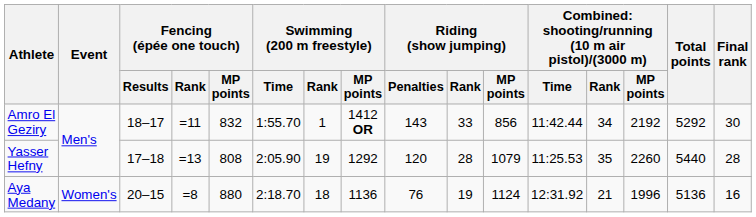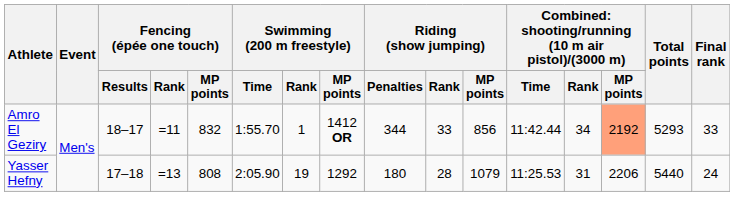Amro El Geziry | Riding (show jumping) / Penalties: 143 -> 344
Amro El Geziry | column 14: no background -> lightsalmon background
Amro El Geziry | Total points: 5292 -> 5293
Amro El Geziry | Final rank: 30 -> 33
Yasser Hefny | Riding (show jumping) / Penalties: 120 -> 180
Yasser Hefny | column 13: 35 -> 31
Yasser Hefny | column 14: 2260 -> 2206
Yasser Hefny | Final rank: 28 -> 24
- row: Aya Medany | Women's | 20–15 | =8 | 880 | 2:18.70 | 18 | 1136 | 76 | 19 | 1124 | 12:31.92 | 21 | 1996 | 5136 | 16
